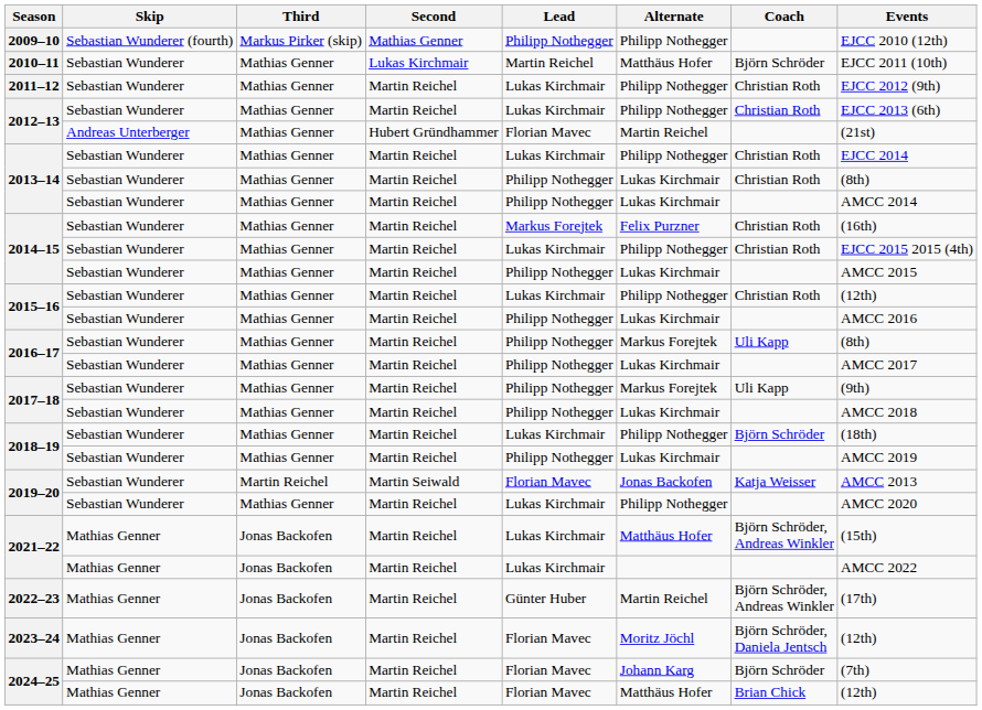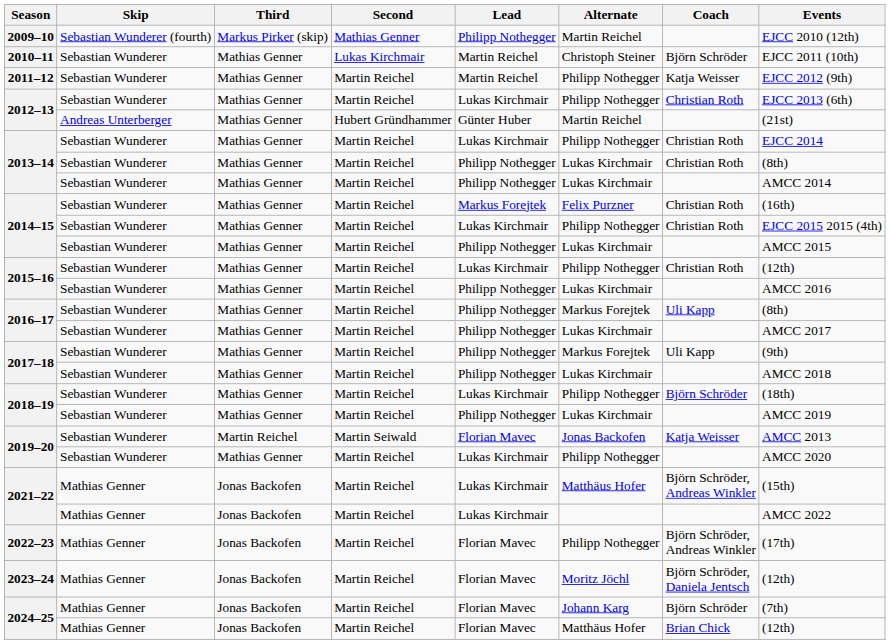2009–10 | Alternate: Philipp Nothegger -> Martin Reichel
2010–11 | Alternate: Matthäus Hofer -> Christoph Steiner
2011–12 | Lead: Lukas Kirchmair -> Martin Reichel
2011–12 | Coach: Christian Roth -> Katja Weisser
2012–13 / Hubert Gründhammer | Lead: Florian Mavec -> Günter Huber
2022–23 | Lead: Günter Huber -> Florian Mavec
2022–23 | Alternate: Martin Reichel -> Philipp Nothegger
